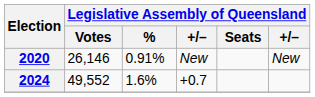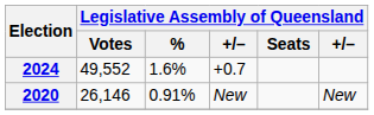rows swapped: 2020 <-> 2024
